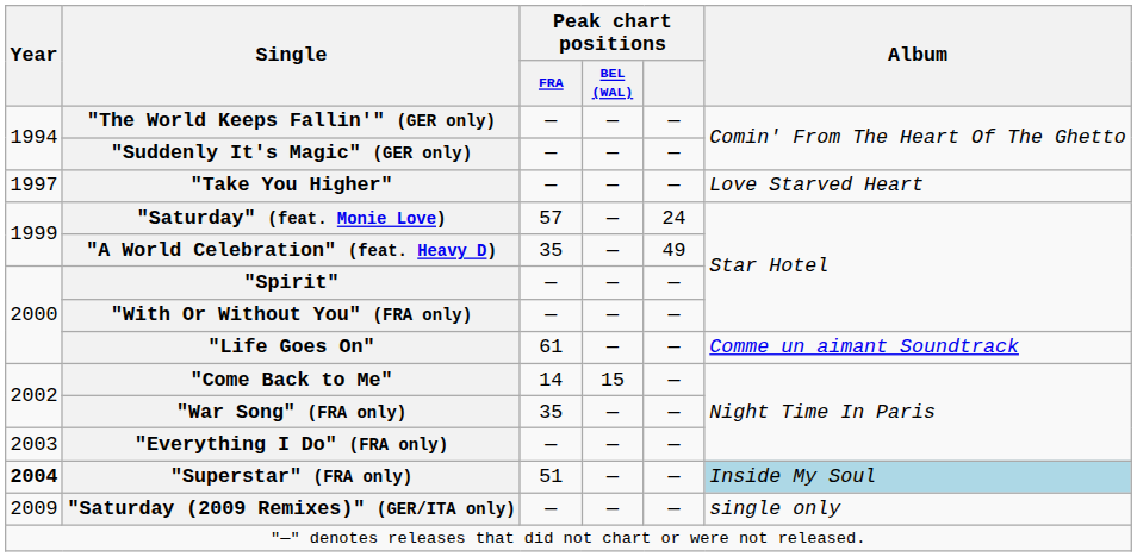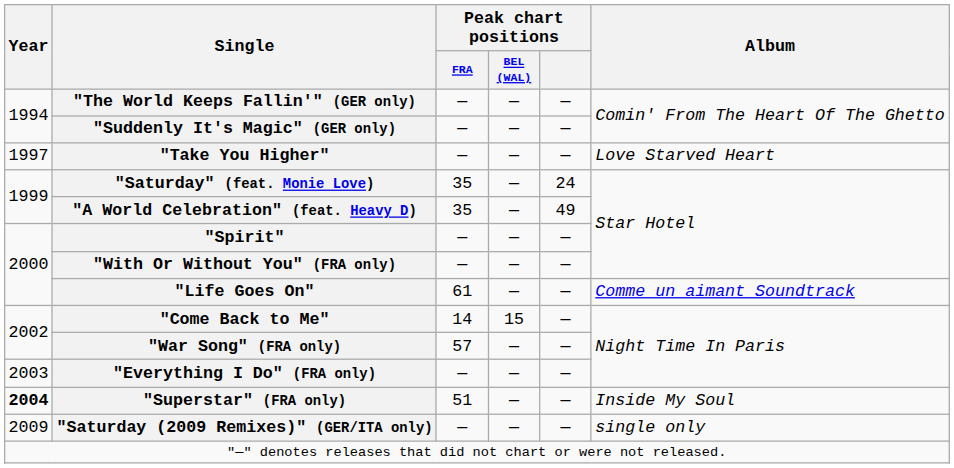"Saturday" (feat. Monie Love) | Peak chart positions / FRA: 57 -> 35
"War Song" (FRA only) | Peak chart positions / FRA: 35 -> 57
"Superstar" (FRA only) | Album: lightblue background -> no background
